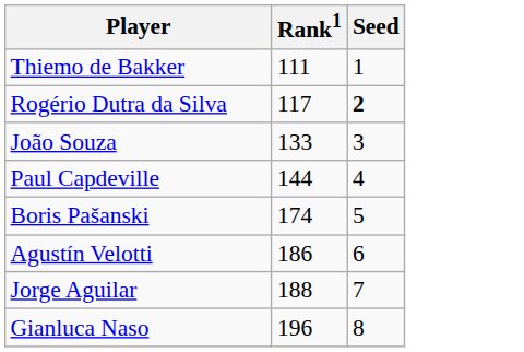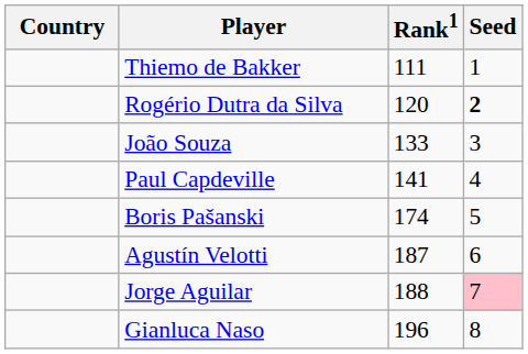+ column: Country
Rogério Dutra da Silva | Rank1: 117 -> 120
Paul Capdeville | Rank1: 144 -> 141
Agustín Velotti | Rank1: 186 -> 187
Jorge Aguilar | Seed: no background -> pink background
